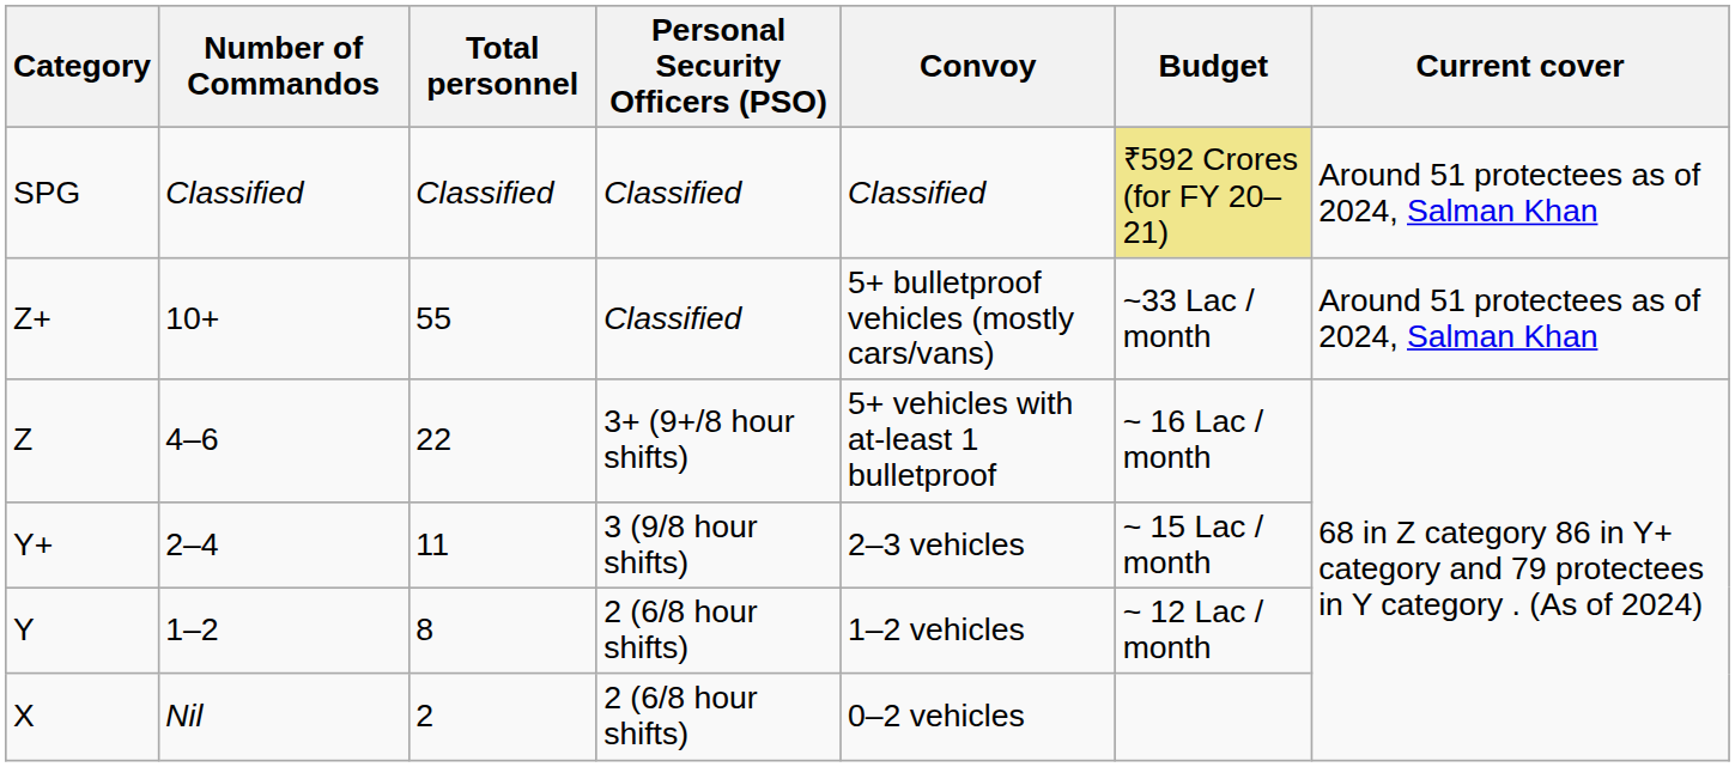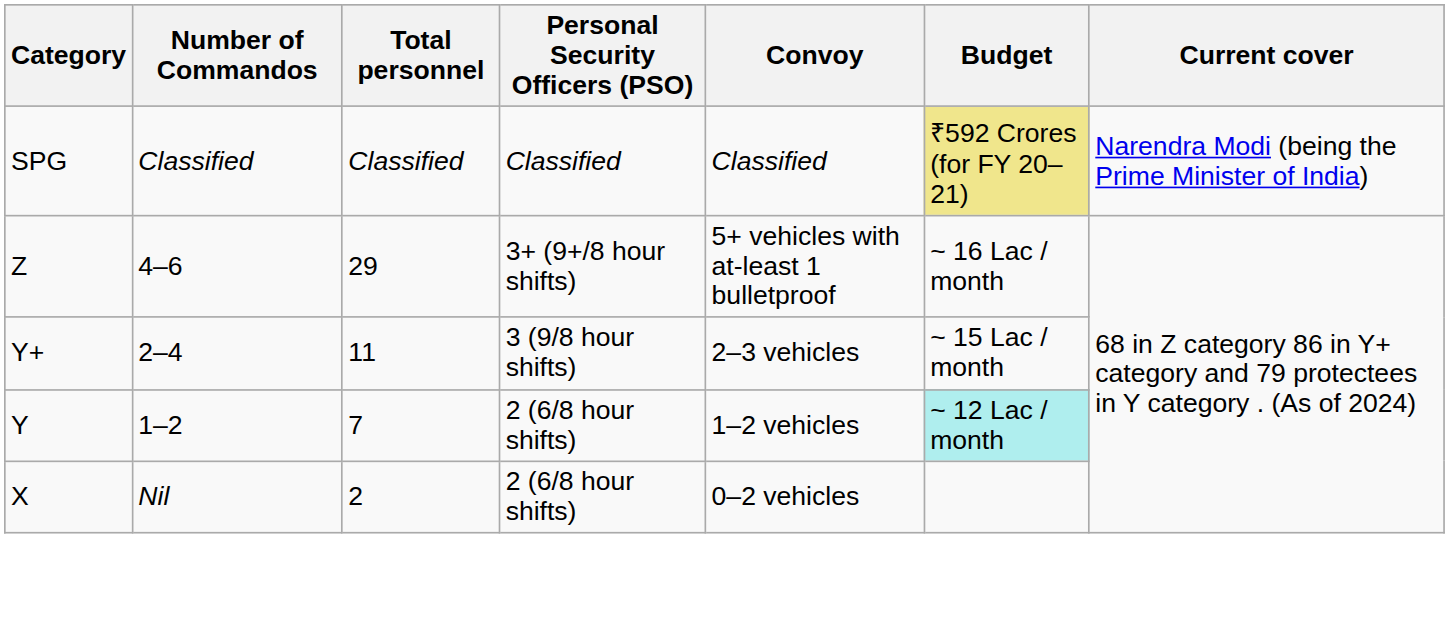SPG | Current cover: Around 51 protectees as of 2024, Salman Khan -> Narendra Modi (being the Prime Minister of India)
- row: Z+ | 10+ | 55 | Classified | 5+ bulletproof vehicles (mostly cars/vans) | ~33 Lac / month | Around 51 protectees as of 2024, Salman Khan
Z | Total personnel: 22 -> 29
Y | Total personnel: 8 -> 7
Y | Budget: no background -> paleturquoise background
